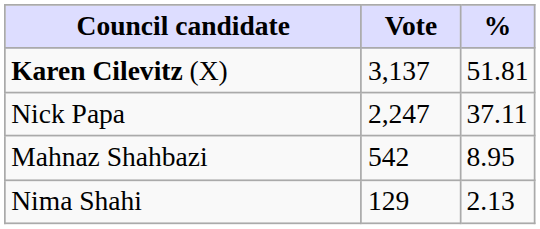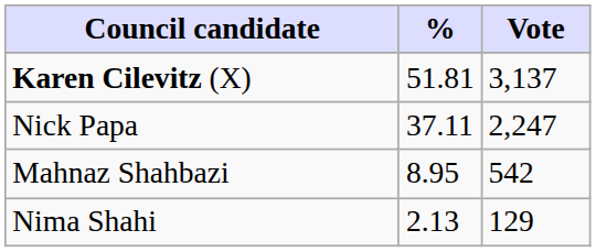columns swapped: Vote <-> %
